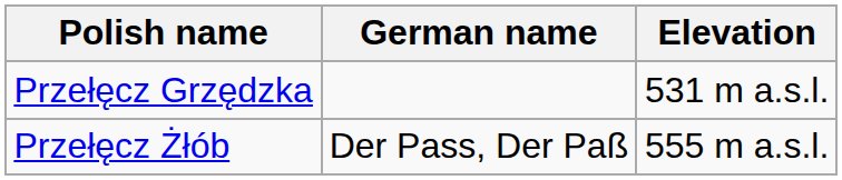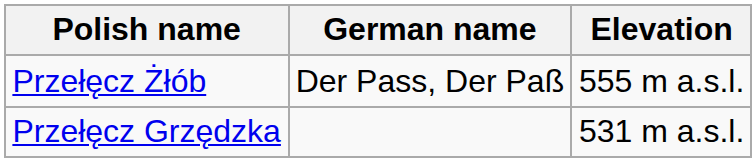rows swapped: Przełęcz Grzędzka <-> Przełęcz Żłób
